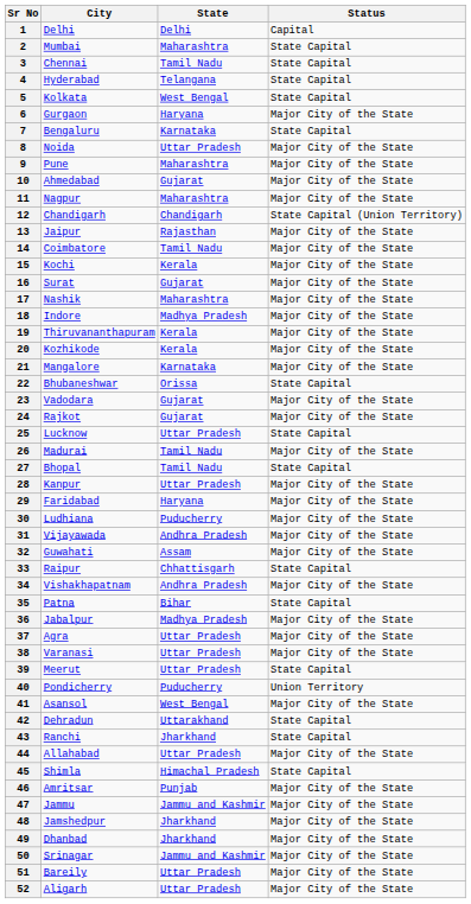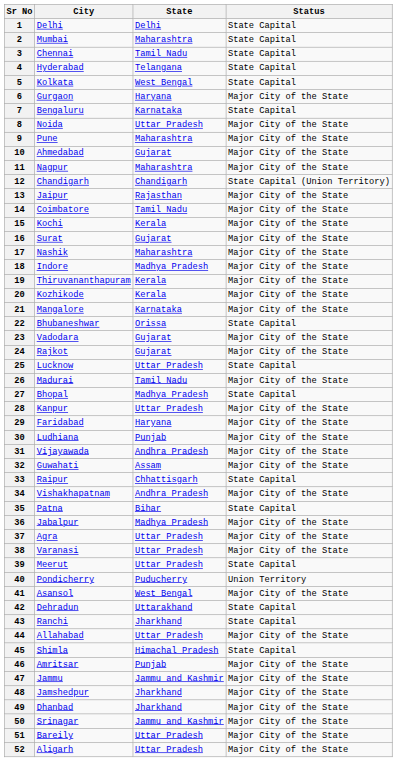1 | Status: Capital -> State Capital
27 | State: Tamil Nadu -> Madhya Pradesh
30 | State: Puducherry -> Punjab
